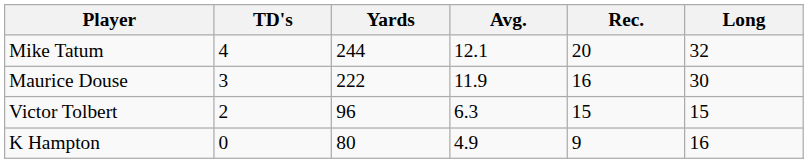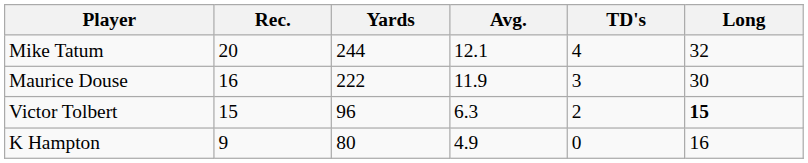columns swapped: Rec. <-> TD's
Victor Tolbert | Long: normal -> bold
